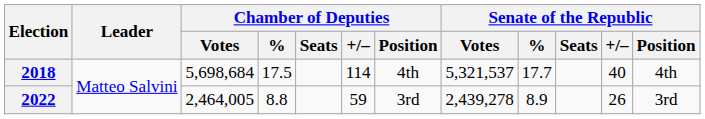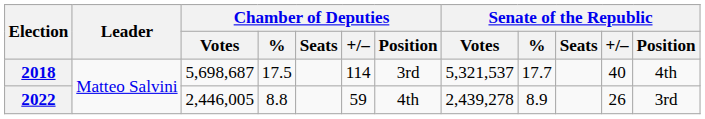2018 | Chamber of Deputies / Votes: 5,698,684 -> 5,698,687
2018 | Chamber of Deputies / Position: 4th -> 3rd
2022 | Chamber of Deputies / Votes: 2,464,005 -> 2,446,005
2022 | Chamber of Deputies / Position: 3rd -> 4th
